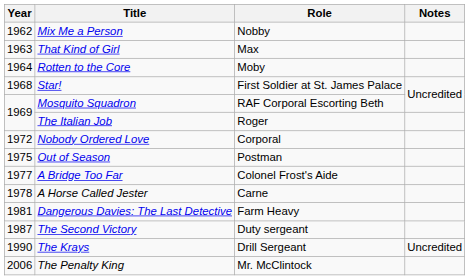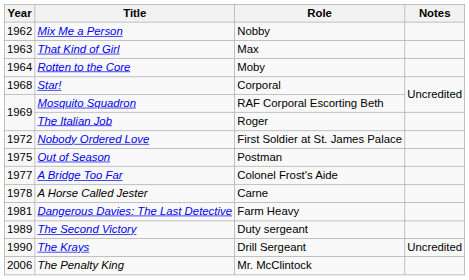Star! | Role: First Soldier at St. James Palace -> Corporal
Nobody Ordered Love | Role: Corporal -> First Soldier at St. James Palace
The Second Victory | Year: 1987 -> 1989
